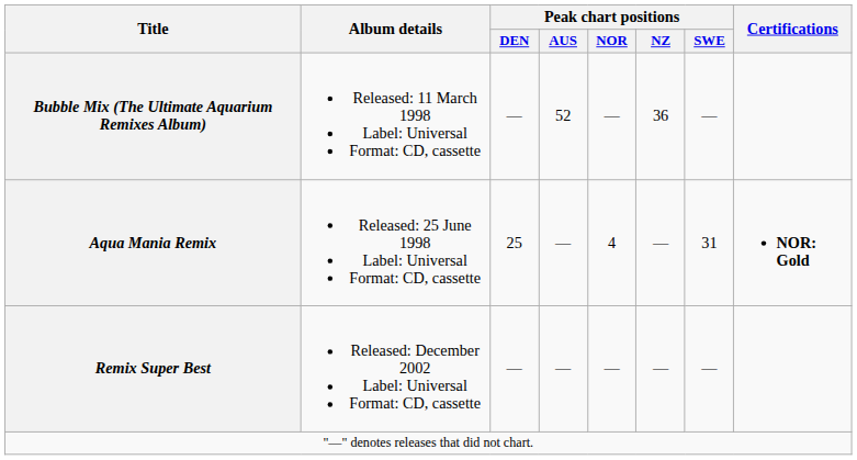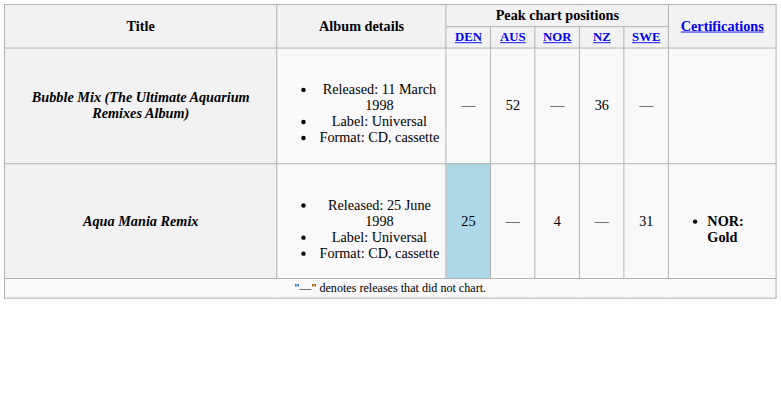Aqua Mania Remix | Peak chart positions / DEN: no background -> lightblue background
- row: Remix Super Best | Released: December 2002 Label: Universal Format: CD, cassette | — | — | — | — | —
